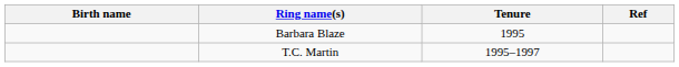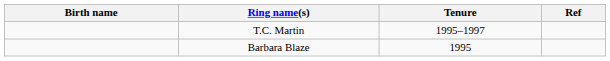rows swapped: Barbara Blaze <-> T.C. Martin
